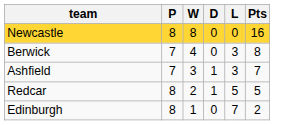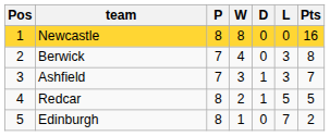+ column: Pos | 1 | 2 | 3 | 4 | 5
